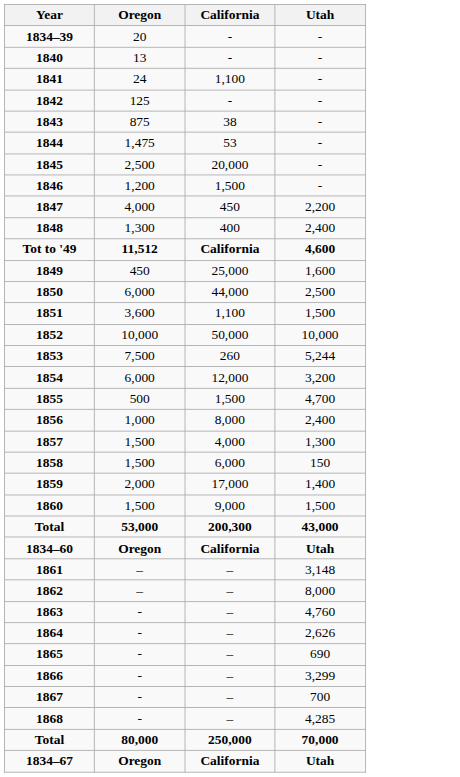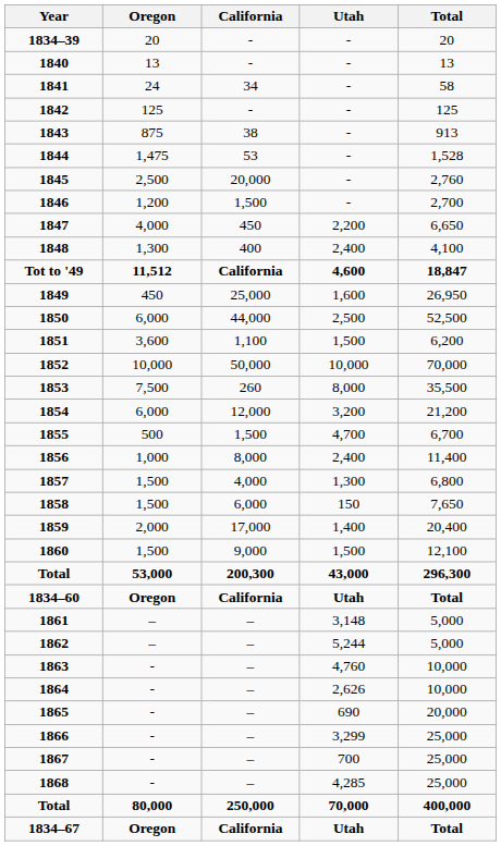+ column: Total | 20 | 13 | 58 | 125 | 913 | 1,528 | 2,760 | 2,700 | 6,650 | 4,100 | 18,847 | 26,950 | 52,500 | 6,200 | 70,000 | 35,500 | 21,200 | 6,700 | 11,400 | 6,800 | 7,650 | 20,400 | 12,100 | 296,300 | Total | 5,000 | 5,000 | 10,000 | 10,000 | 20,000 | 25,000 | 25,000 | 25,000 | 400,000 | Total
1841 | California: 1,100 -> 34
1853 | Utah: 5,244 -> 8,000
1862 | Utah: 8,000 -> 5,244
